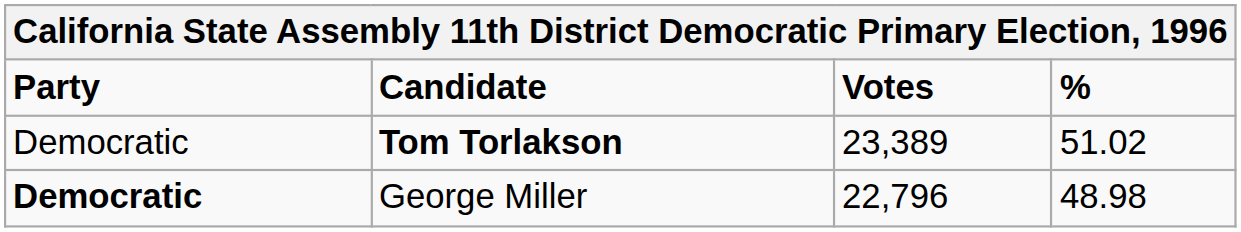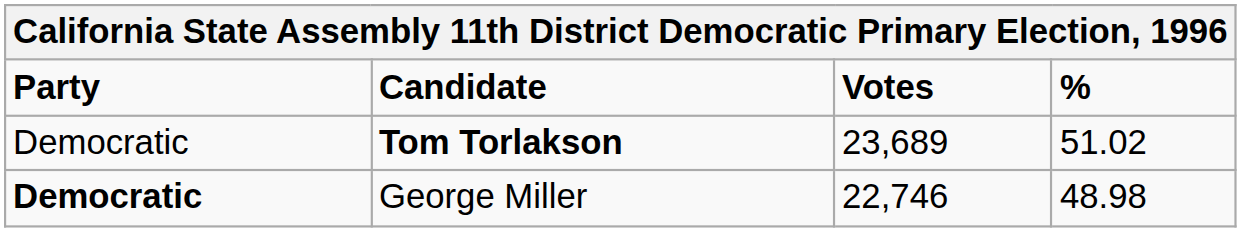Tom Torlakson | Votes: 23,389 -> 23,689
George Miller | Votes: 22,796 -> 22,746
